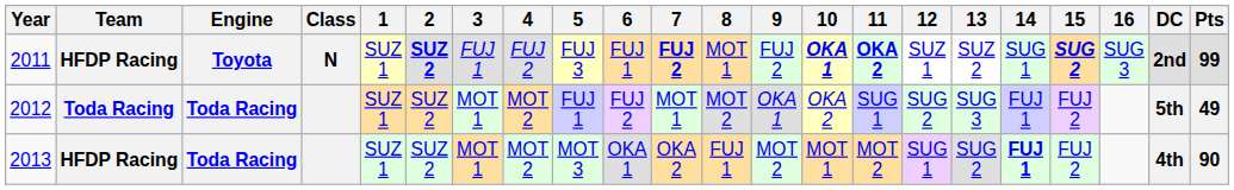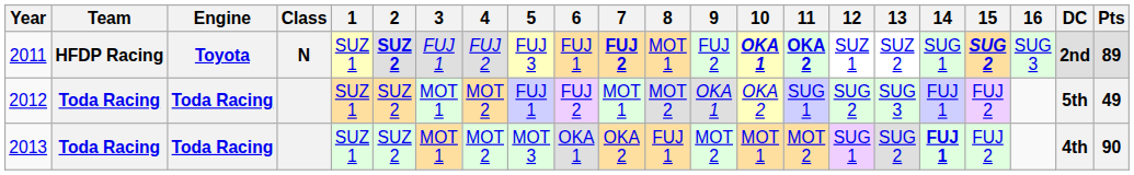2011 | Pts: 99 -> 89
2013 | Team: HFDP Racing -> Toda Racing
